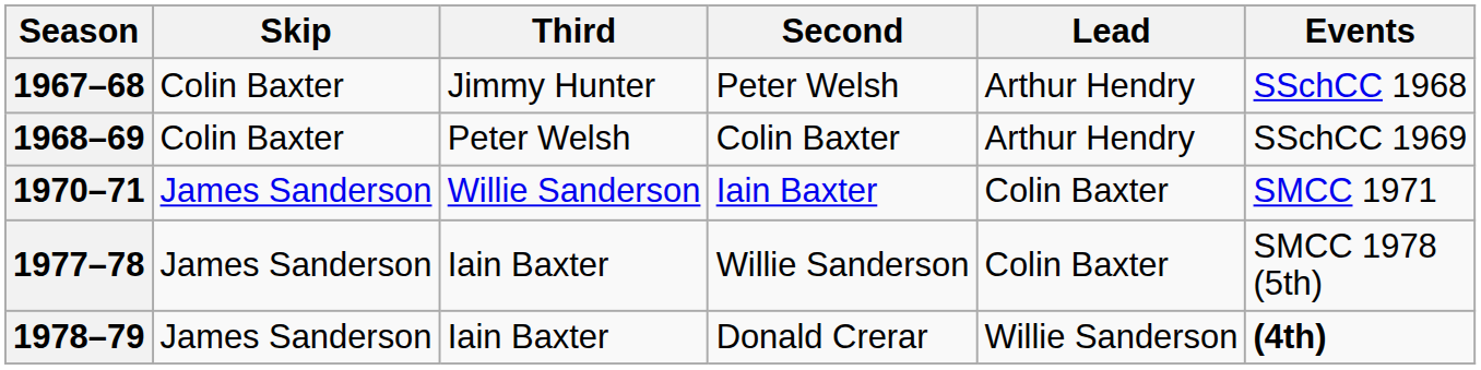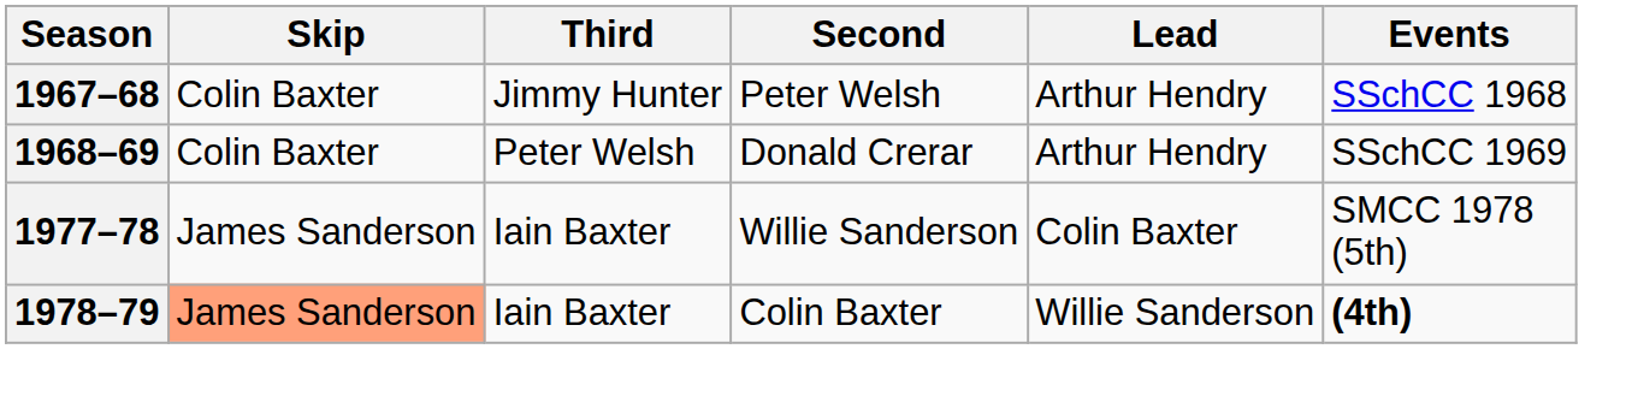1968–69 | Second: Colin Baxter -> Donald Crerar
- row: 1970–71 | James Sanderson | Willie Sanderson | Iain Baxter | Colin Baxter | SMCC 1971
1978–79 | Skip: no background -> lightsalmon background
1978–79 | Second: Donald Crerar -> Colin Baxter
